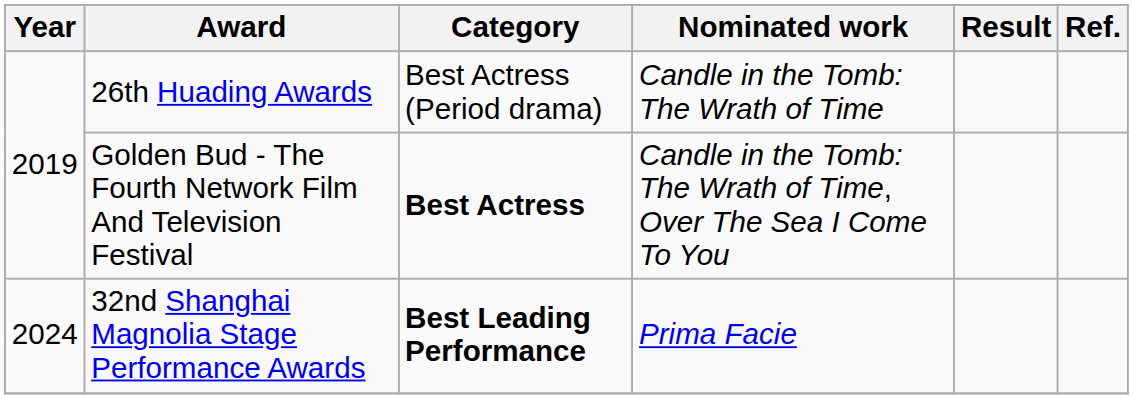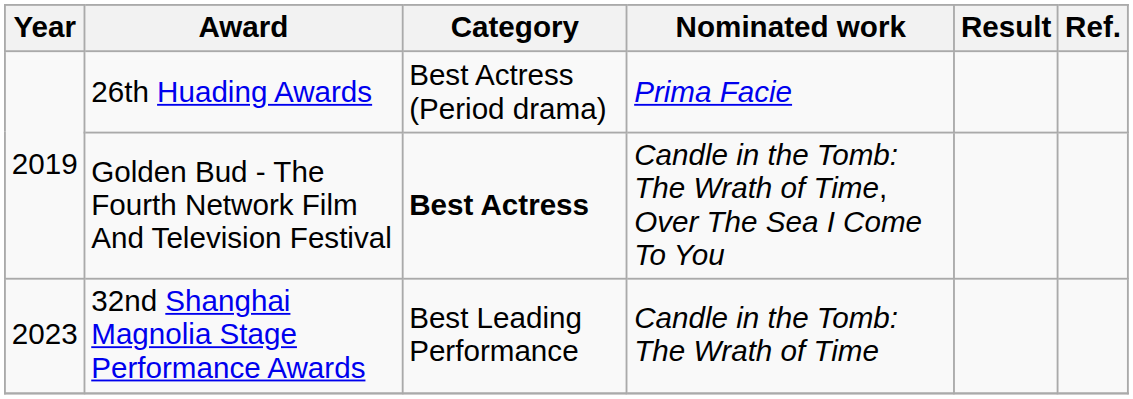26th Huading Awards | Nominated work: Candle in the Tomb: The Wrath of Time -> Prima Facie
32nd Shanghai Magnolia Stage Performance Awards | Year: 2024 -> 2023
32nd Shanghai Magnolia Stage Performance Awards | Category: bold -> normal
32nd Shanghai Magnolia Stage Performance Awards | Nominated work: Prima Facie -> Candle in the Tomb: The Wrath of Time
